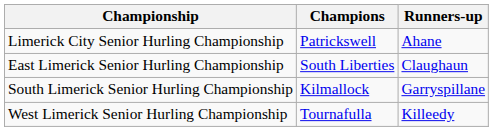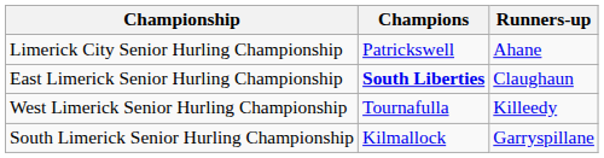East Limerick Senior Hurling Championship | Champions: normal -> bold
rows swapped: South Limerick Senior Hurling Championship <-> West Limerick Senior Hurling Championship
